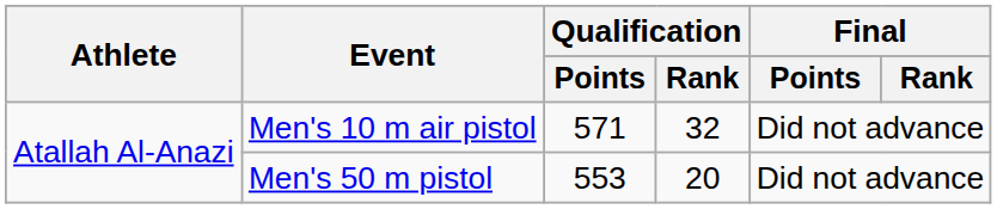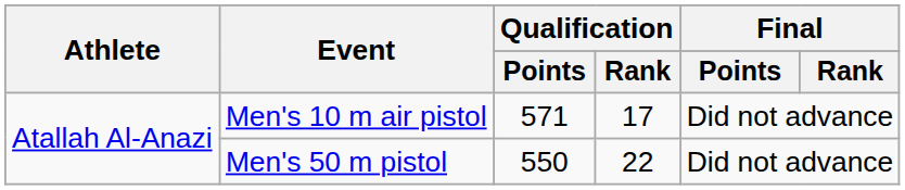Men's 10 m air pistol | Qualification / Rank: 32 -> 17
Men's 50 m pistol | Qualification / Points: 553 -> 550
Men's 50 m pistol | Qualification / Rank: 20 -> 22
